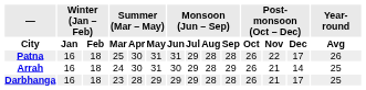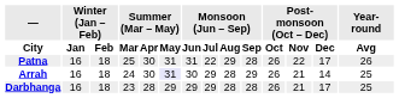Patna | Monsoon (Jun – Sep) / Jul: 29 -> 22
Patna | Monsoon (Jun – Sep) / Aug: 28 -> 29
Arrah | Summer (Mar – May) / May: no background -> lavender background
